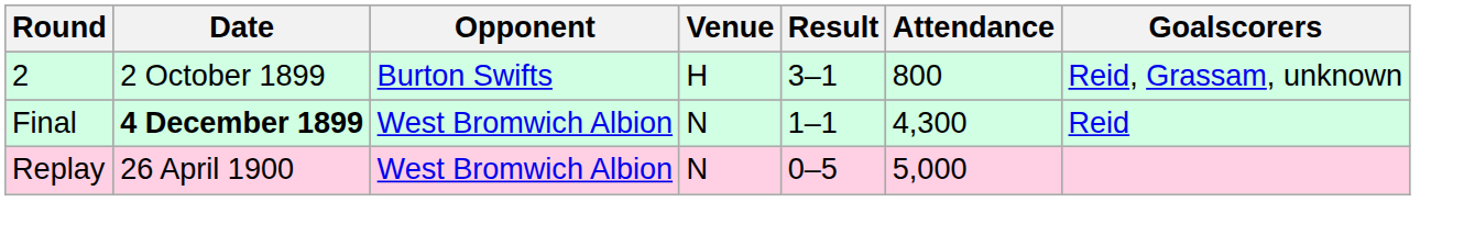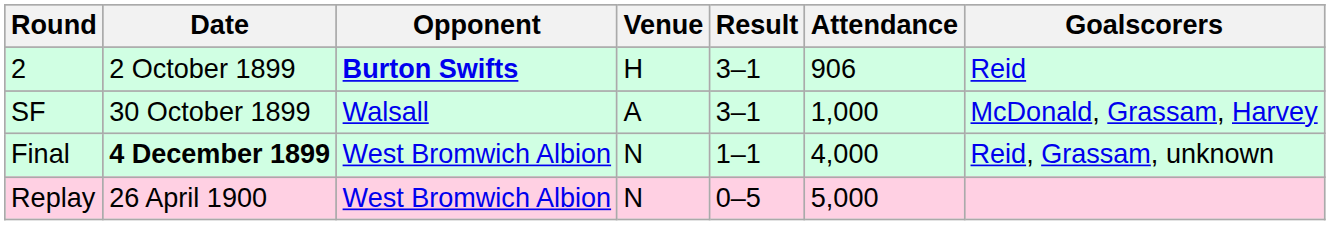2 | Opponent: normal -> bold
2 | Attendance: 800 -> 906
2 | Goalscorers: Reid, Grassam, unknown -> Reid
+ row: SF | 30 October 1899 | Walsall | A | 3–1 | 1,000 | McDonald, Grassam, Harvey
Final | Attendance: 4,300 -> 4,000
Final | Goalscorers: Reid -> Reid, Grassam, unknown
